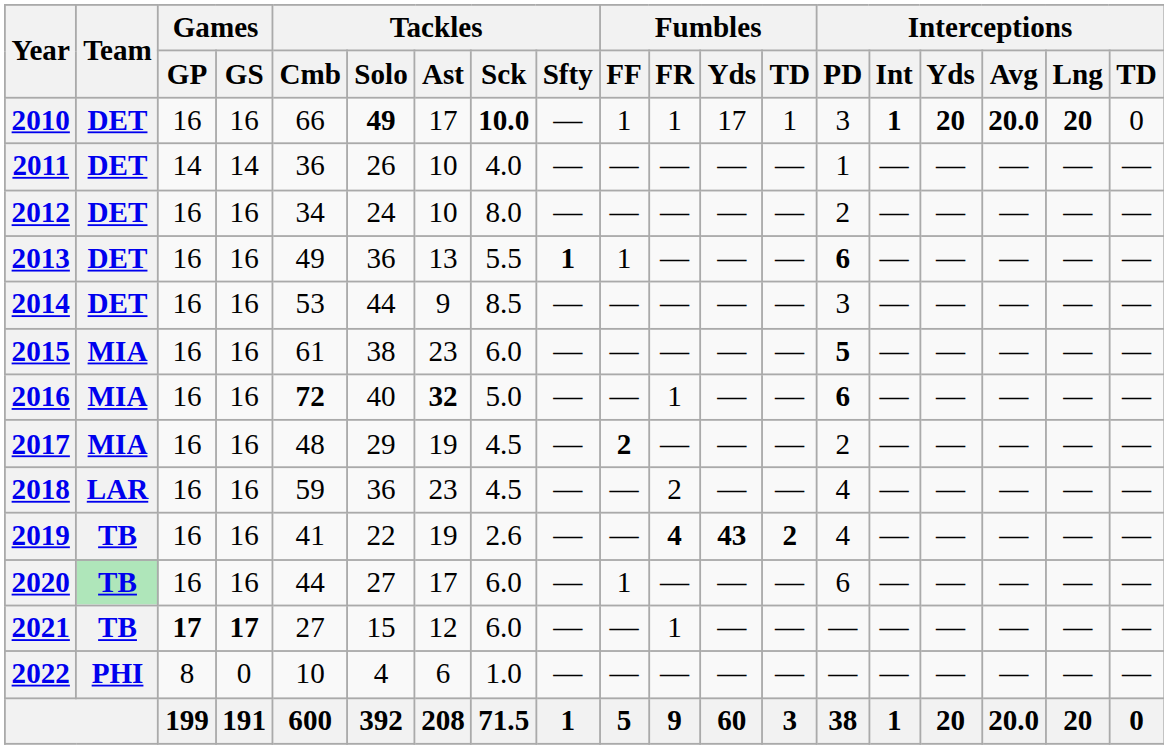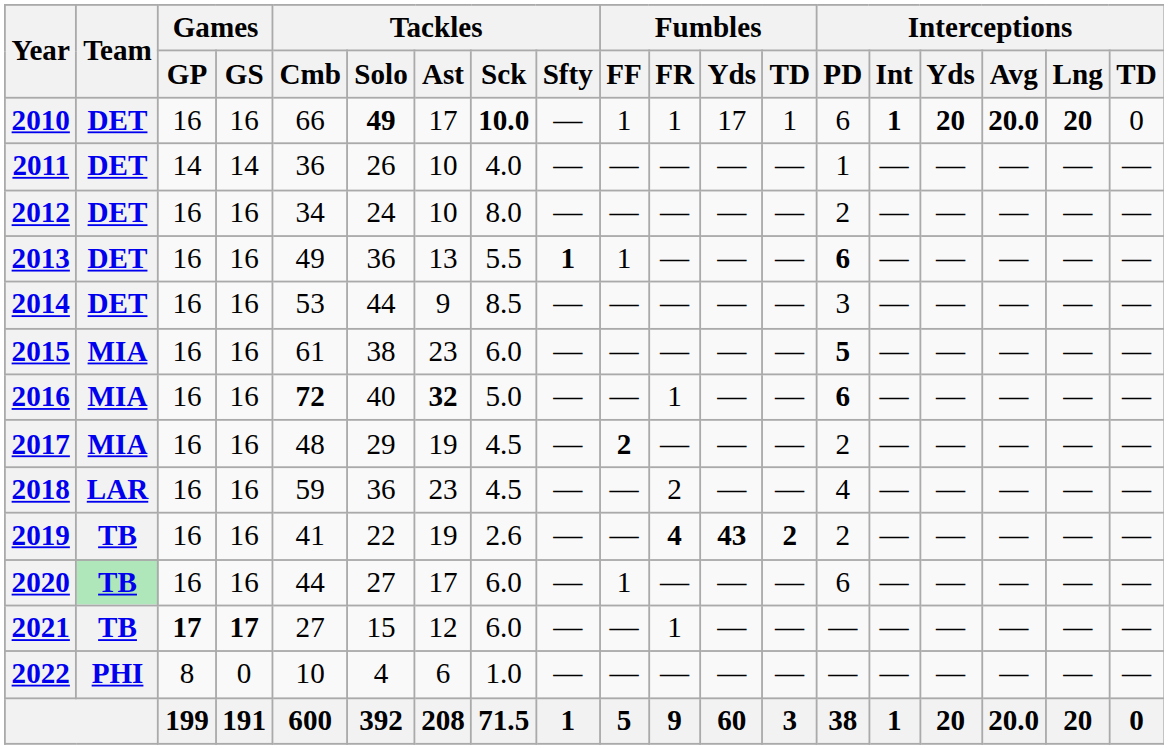2010 | Interceptions / PD: 3 -> 6
2019 | Interceptions / PD: 4 -> 2
